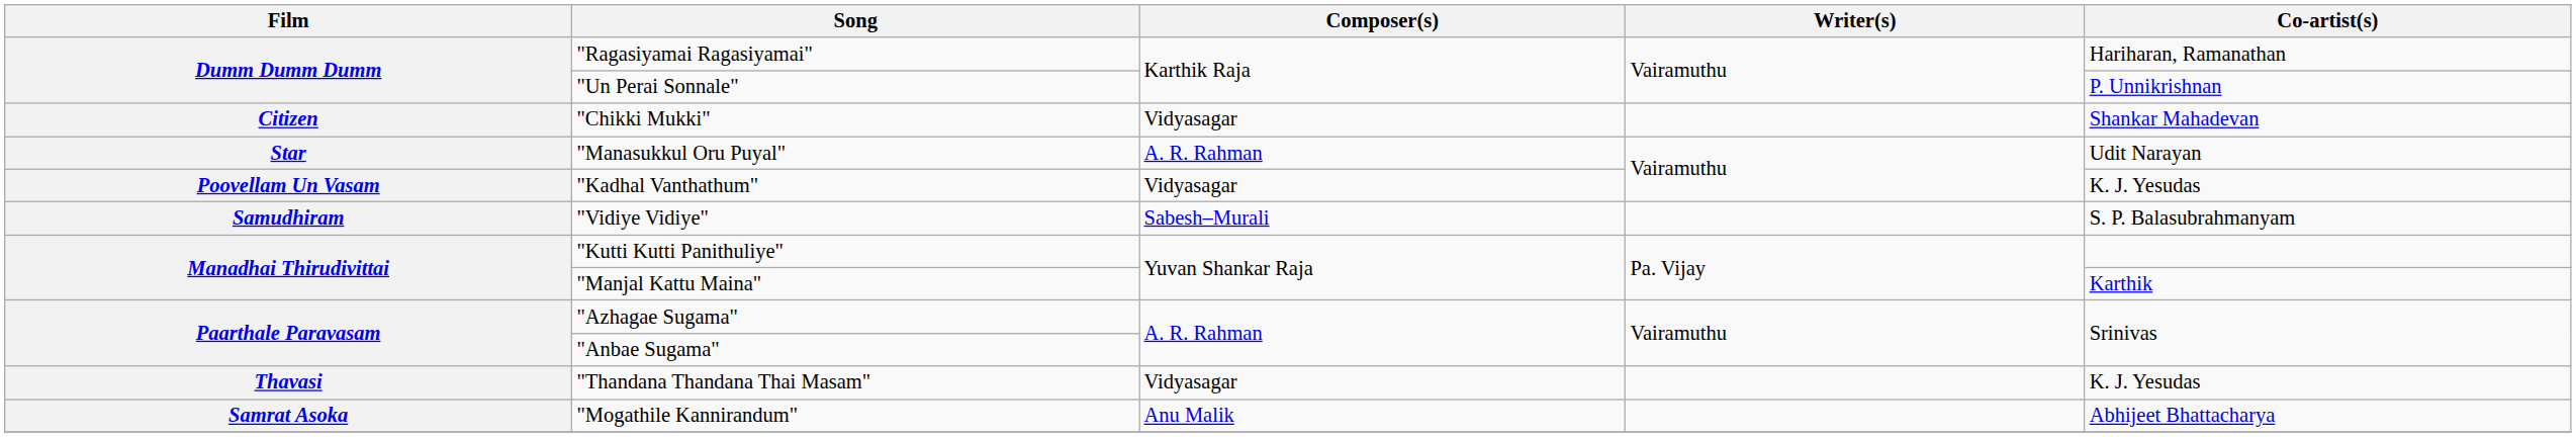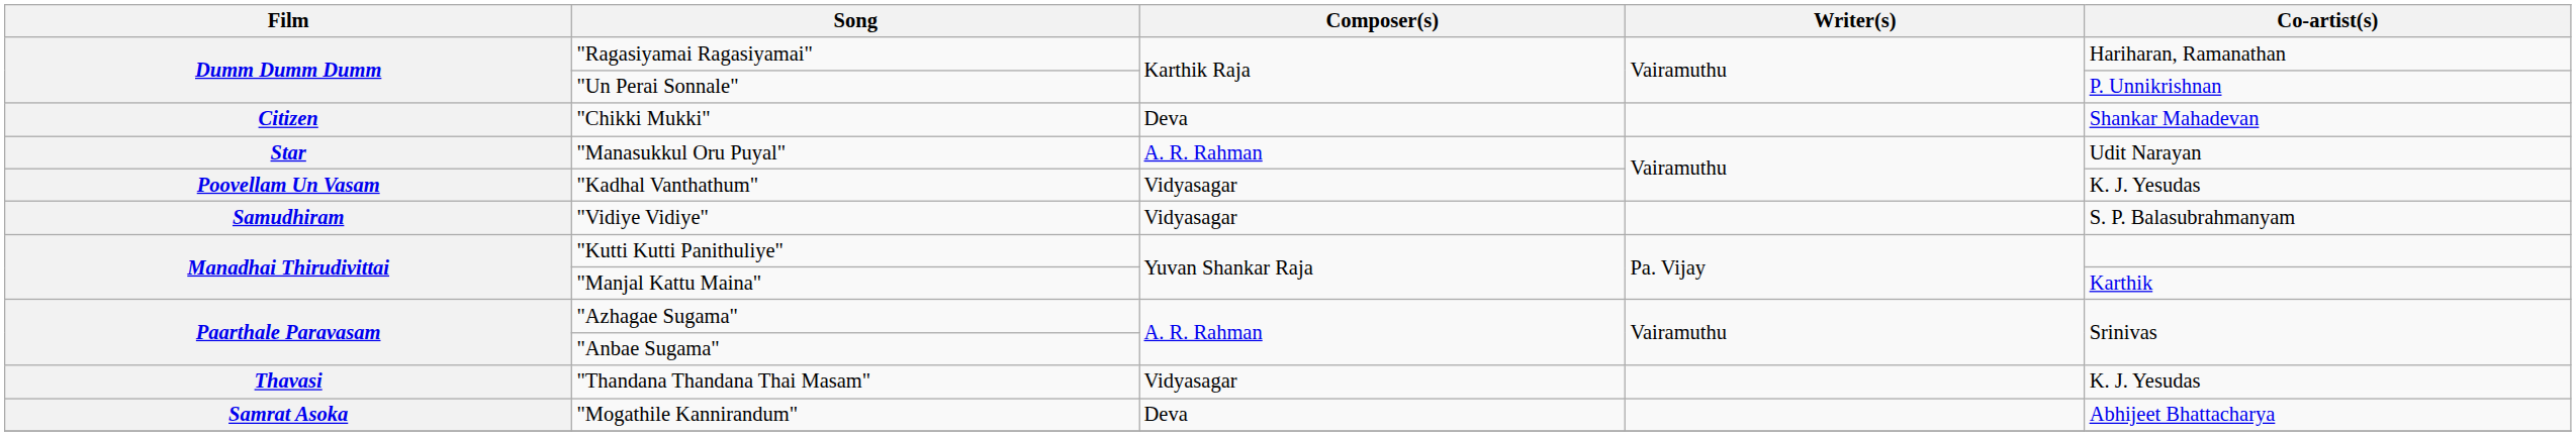"Chikki Mukki" | Composer(s): Vidyasagar -> Deva
"Vidiye Vidiye" | Composer(s): Sabesh–Murali -> Vidyasagar
"Mogathile Kannirandum" | Composer(s): Anu Malik -> Deva
